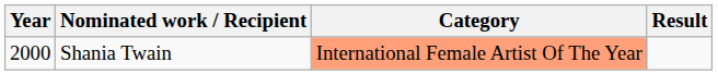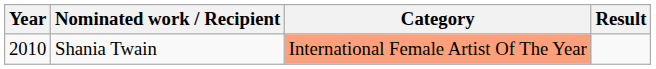Shania Twain | Year: 2000 -> 2010
